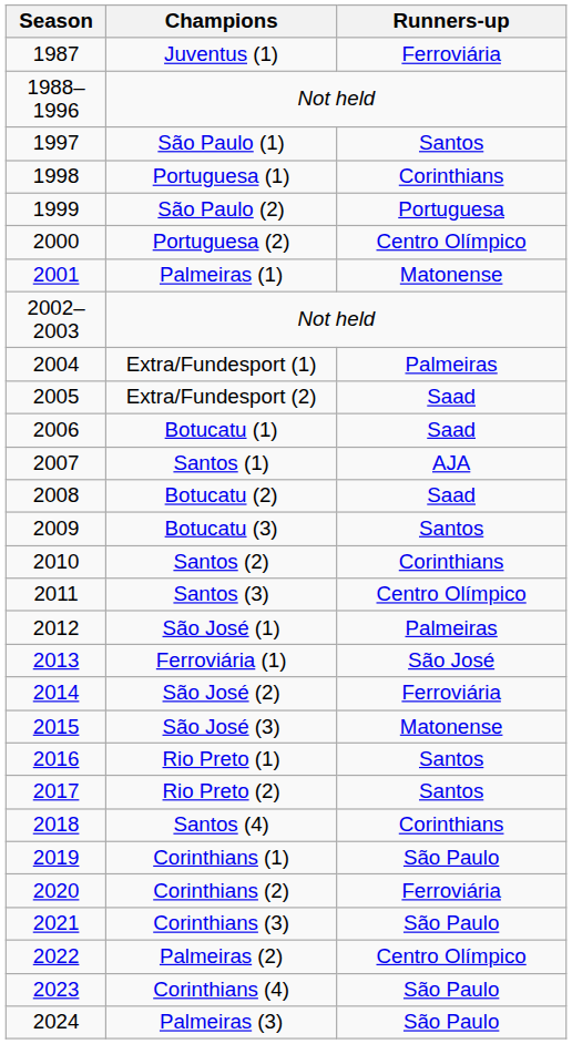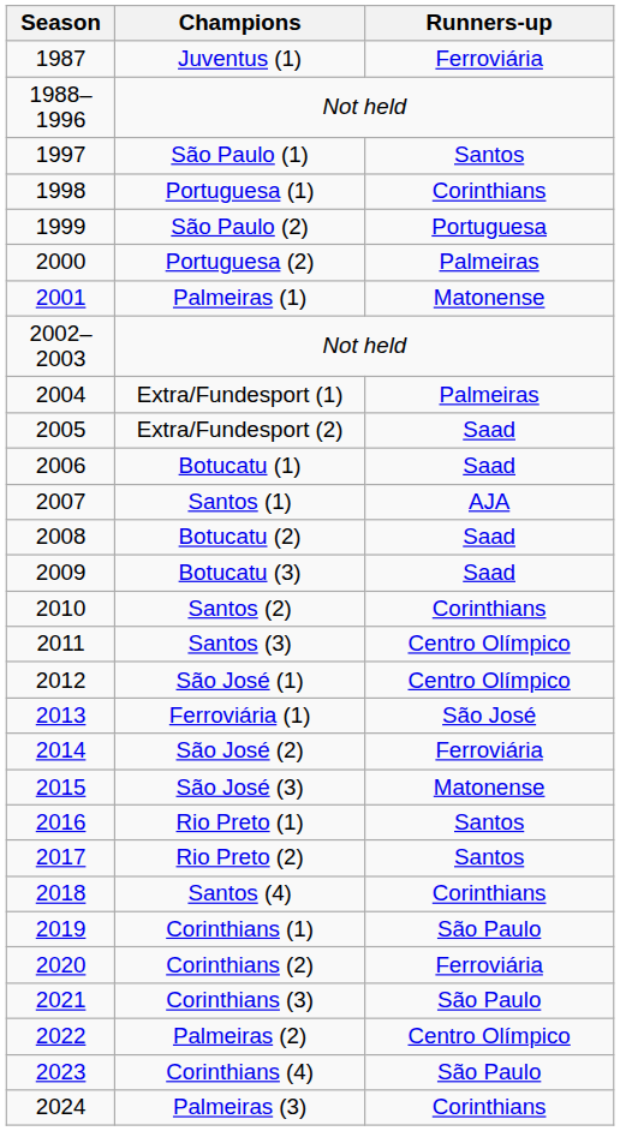Portuguesa (2) | Runners-up: Centro Olímpico -> Palmeiras
Botucatu (3) | Runners-up: Santos -> Saad
São José (1) | Runners-up: Palmeiras -> Centro Olímpico
Palmeiras (3) | Runners-up: São Paulo -> Corinthians
